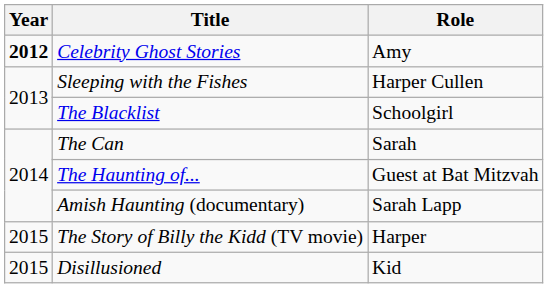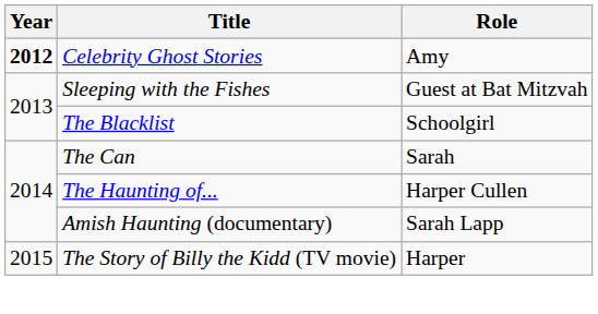Sleeping with the Fishes | Role: Harper Cullen -> Guest at Bat Mitzvah
The Haunting of... | Role: Guest at Bat Mitzvah -> Harper Cullen
- row: 2015 | Disillusioned | Kid
